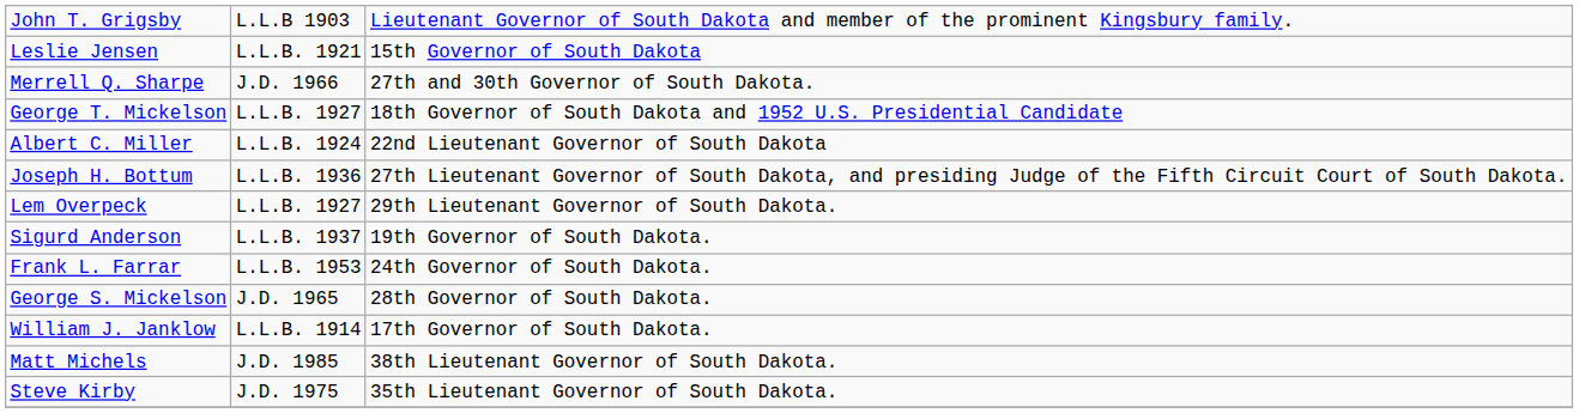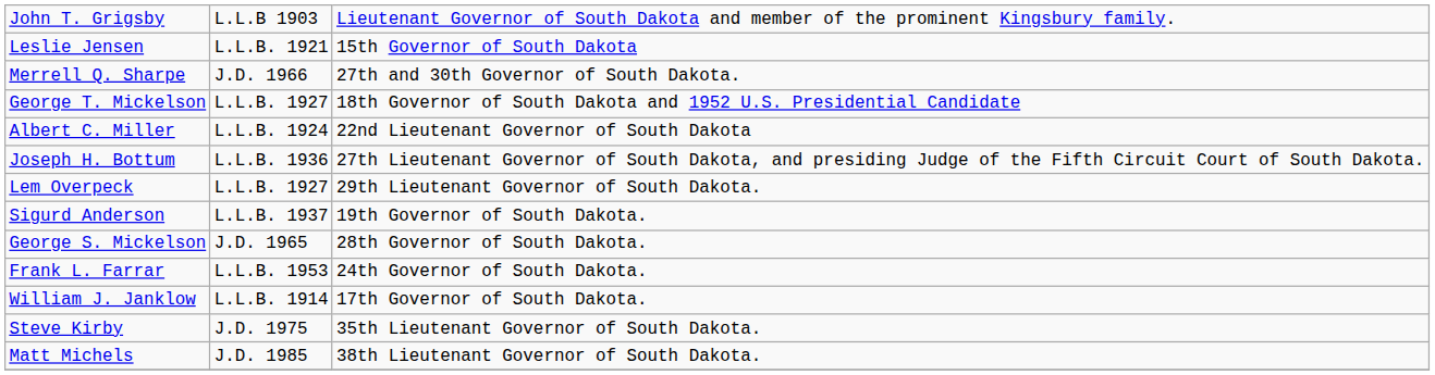rows swapped: Frank L. Farrar <-> George S. Mickelson
rows swapped: Steve Kirby <-> Matt Michels
